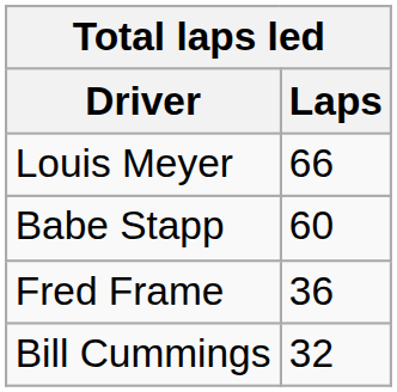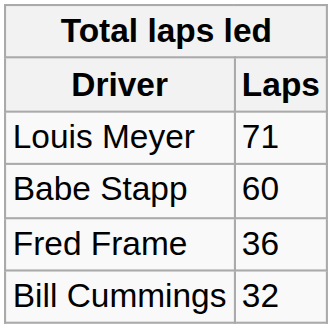Louis Meyer | Laps: 66 -> 71
